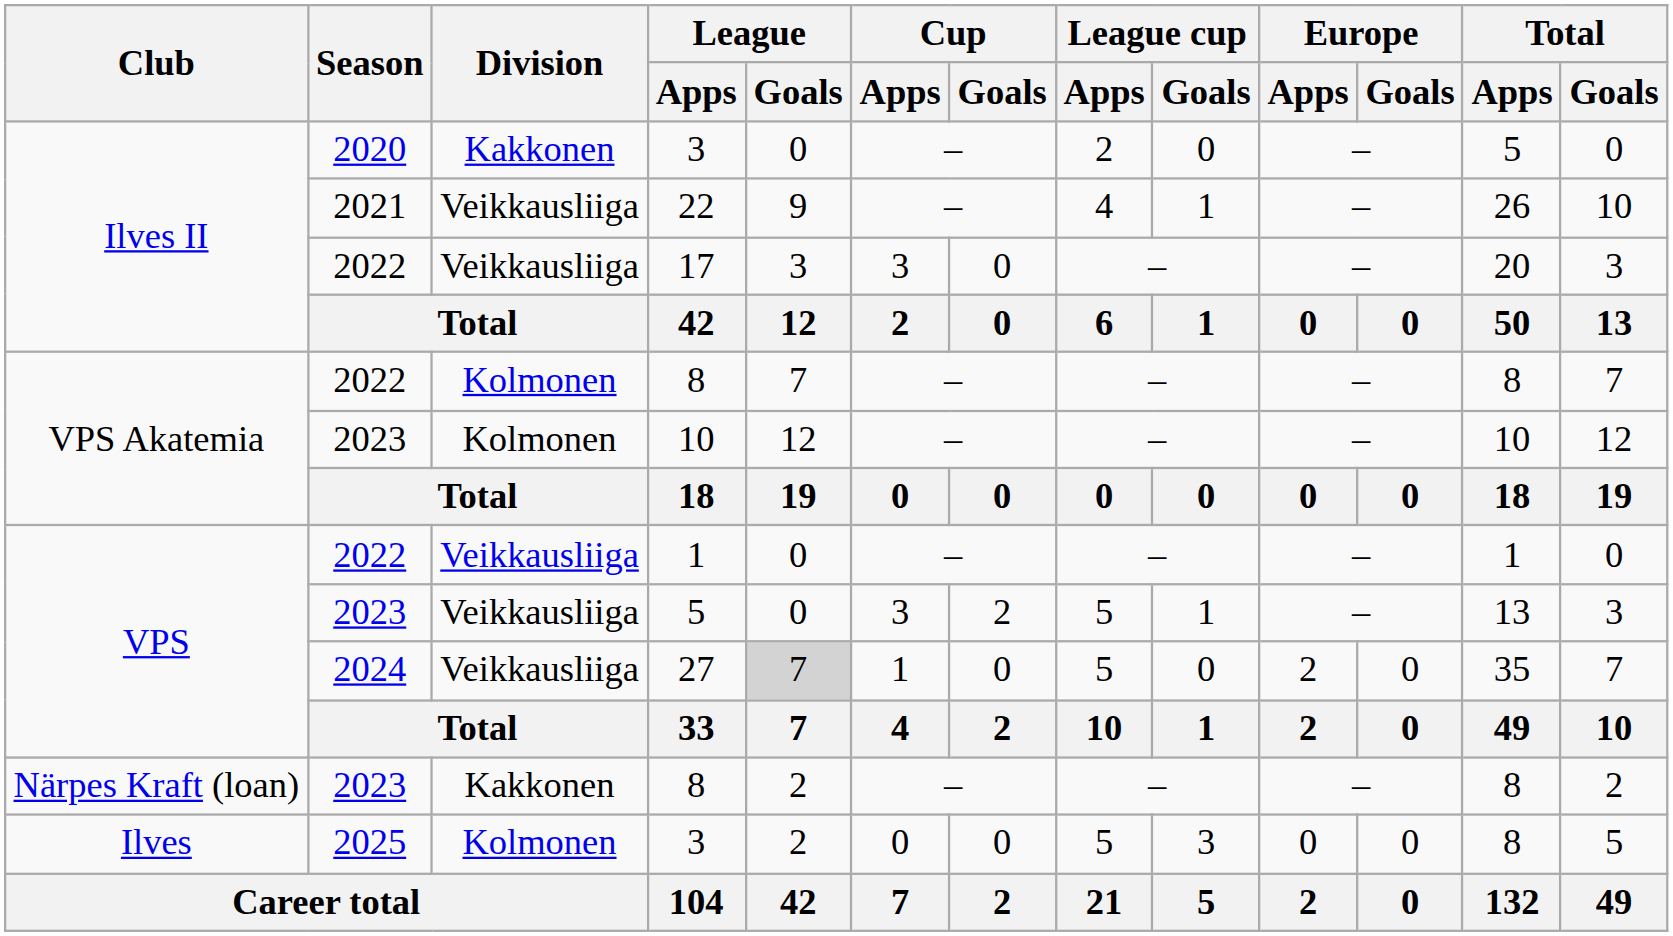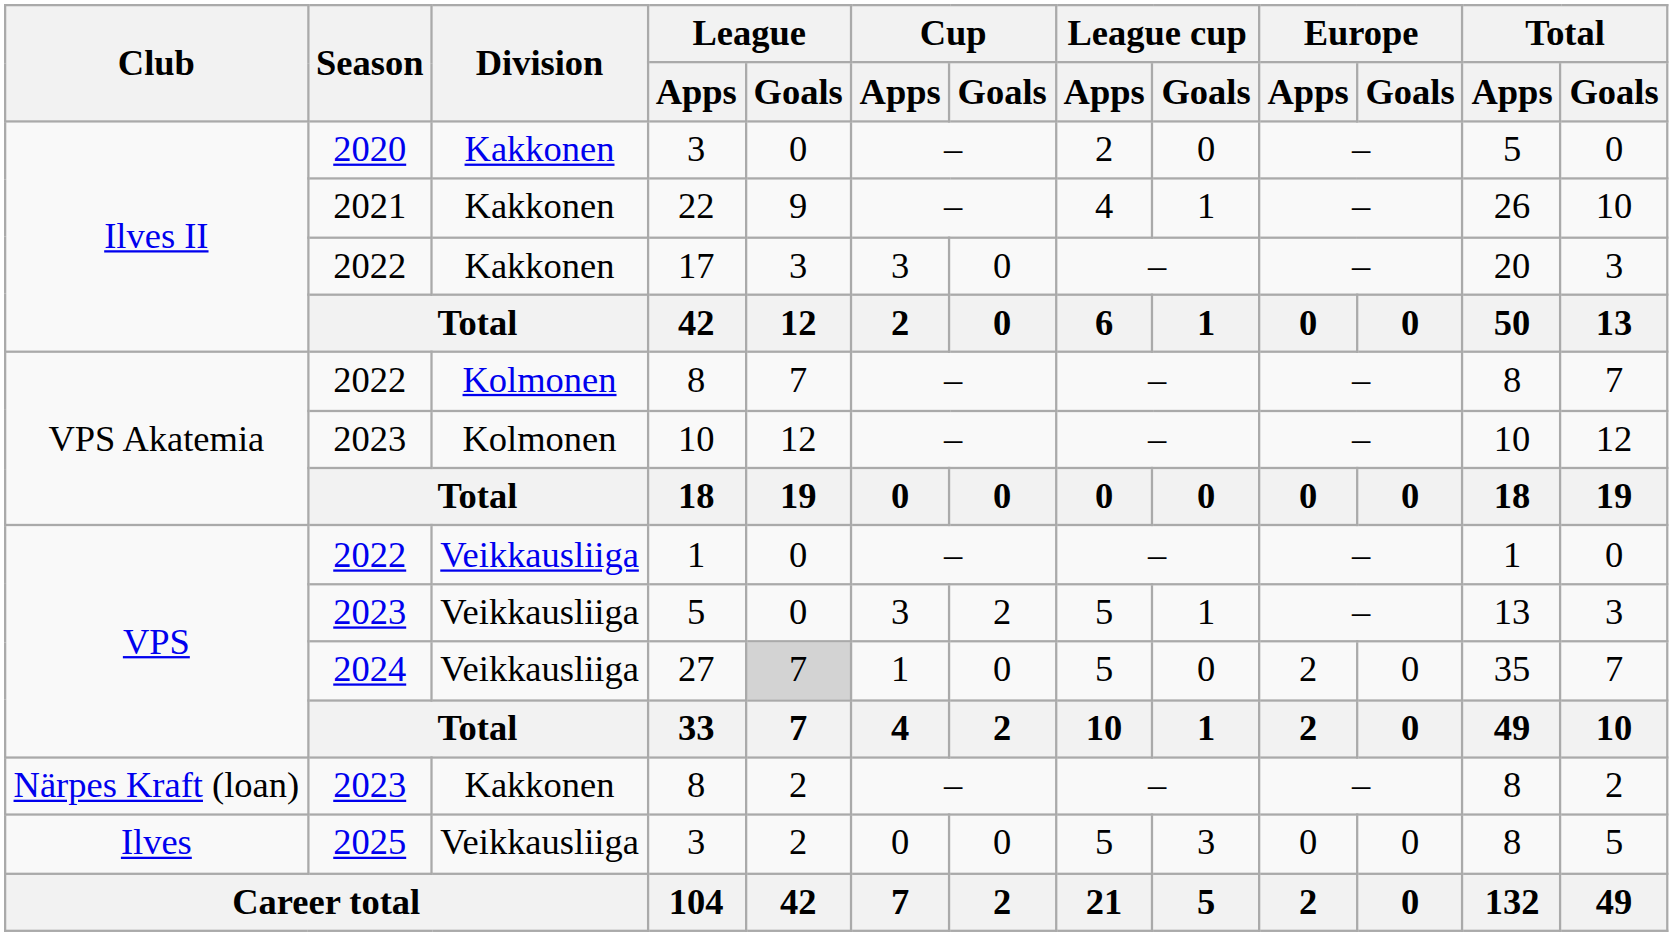22 | Division: Veikkausliiga -> Kakkonen
17 | Division: Veikkausliiga -> Kakkonen
2025 / 3 | Division: Kolmonen -> Veikkausliiga
